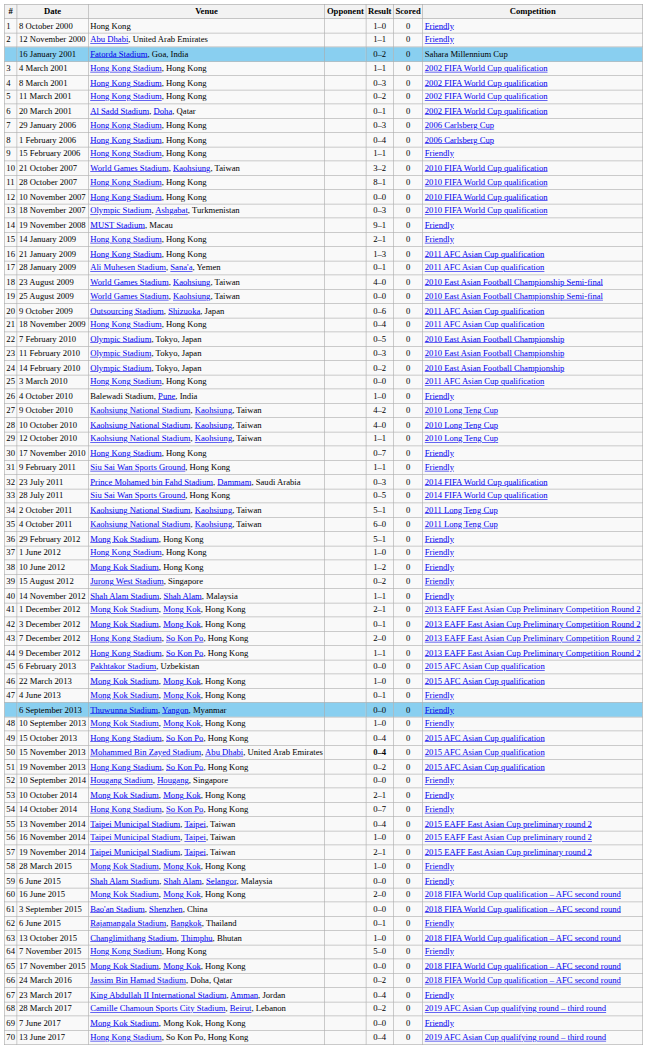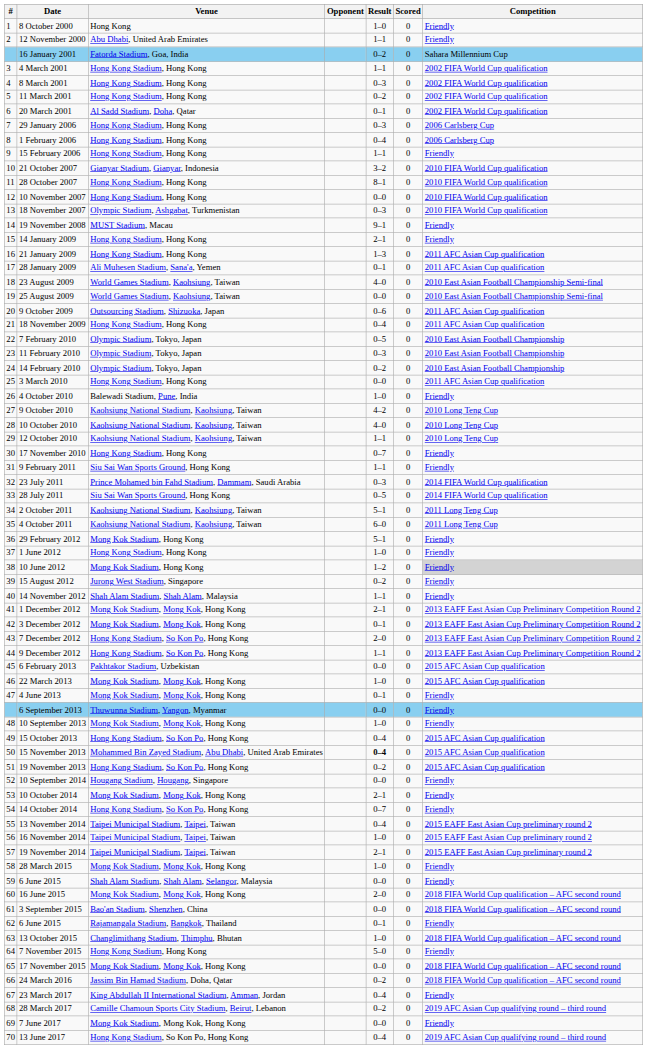21 October 2007 | Venue: World Games Stadium, Kaohsiung, Taiwan -> Gianyar Stadium, Gianyar, Indonesia
10 June 2012 | Competition: no background -> lightgrey background
